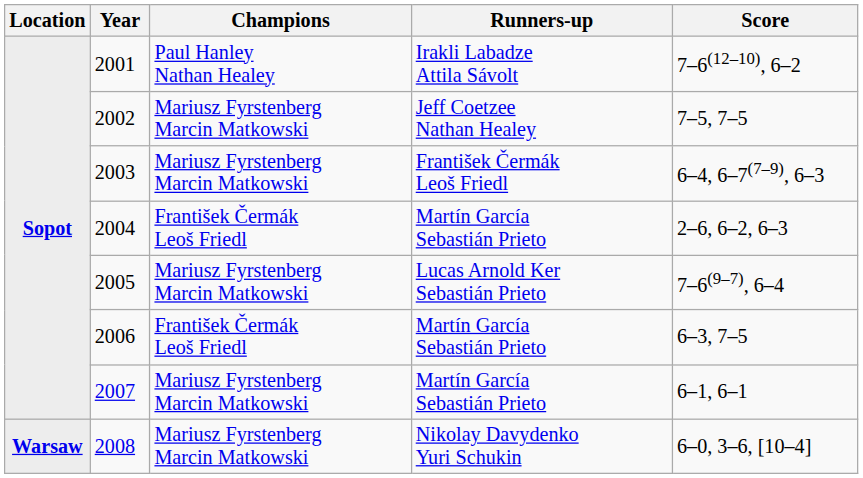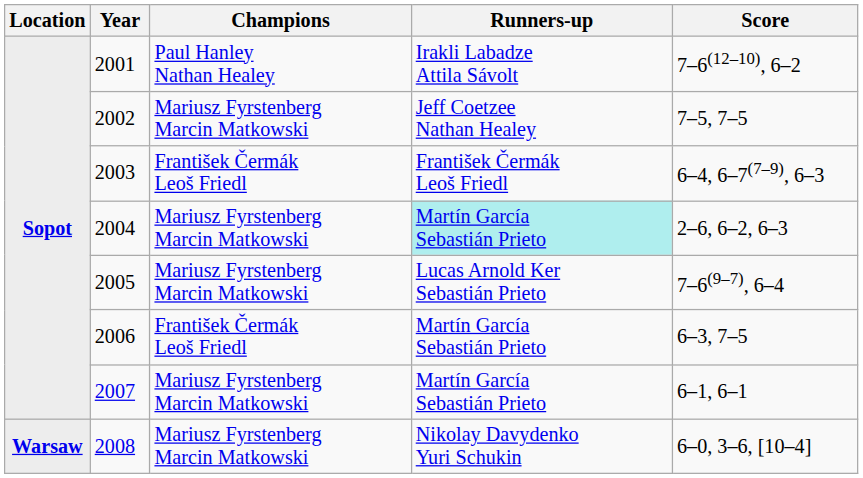2003 | Champions: Mariusz Fyrstenberg Marcin Matkowski -> František Čermák Leoš Friedl
2004 | Champions: František Čermák Leoš Friedl -> Mariusz Fyrstenberg Marcin Matkowski
2004 | Runners-up: no background -> paleturquoise background
